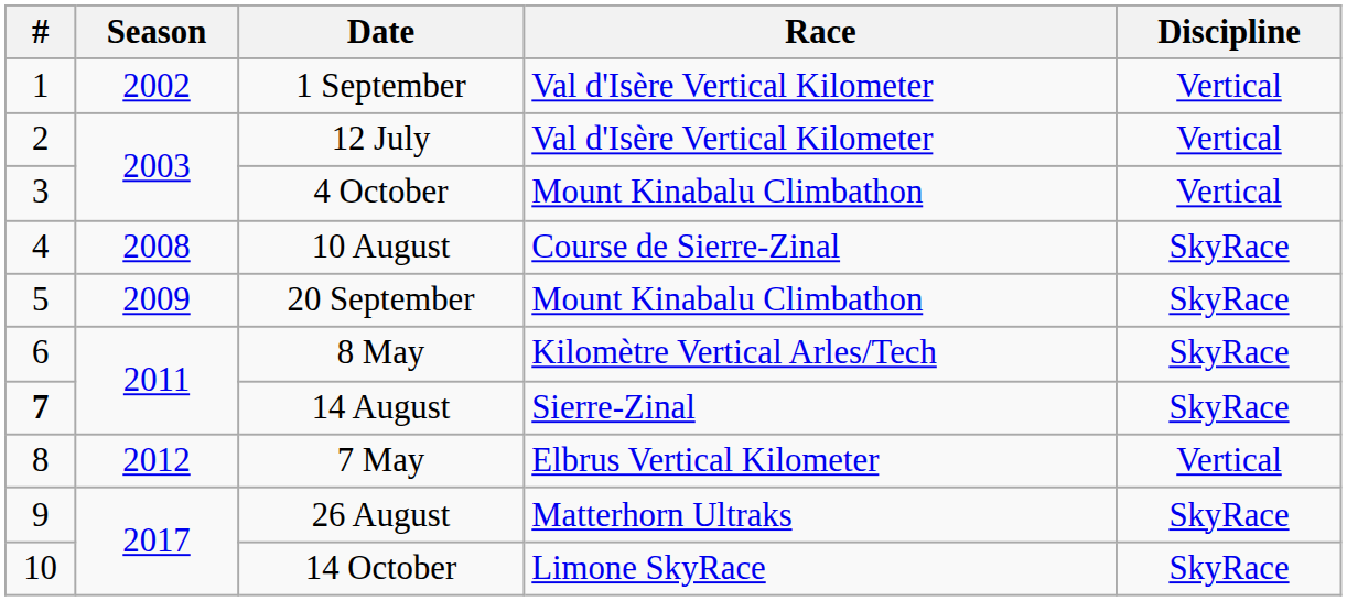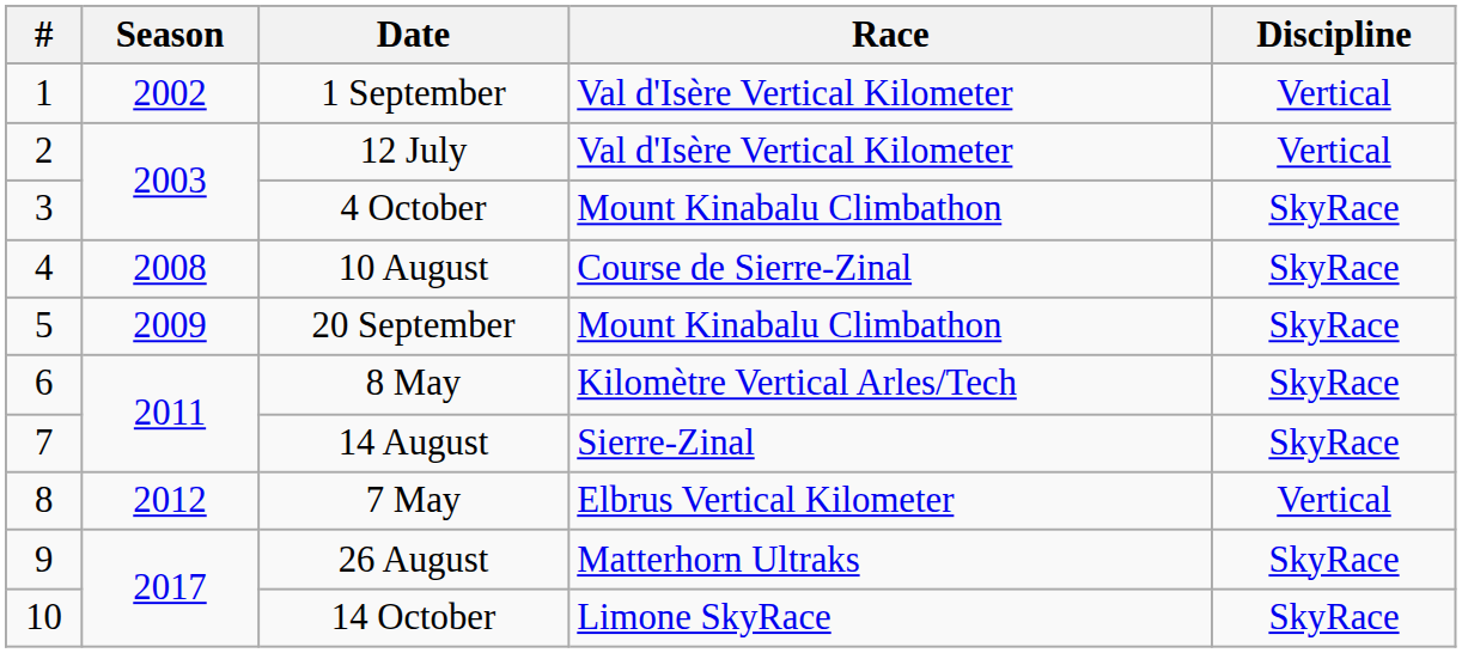4 October | Discipline: Vertical -> SkyRace
14 August | #: bold -> normal
